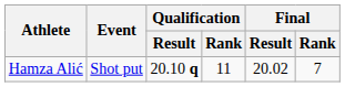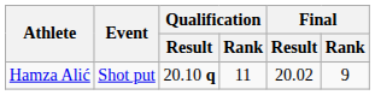Hamza Alić | Final / Rank: 7 -> 9
